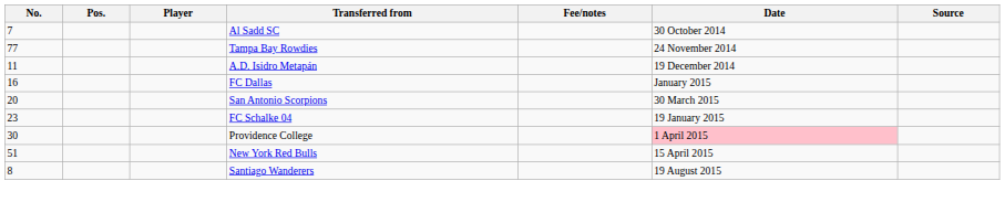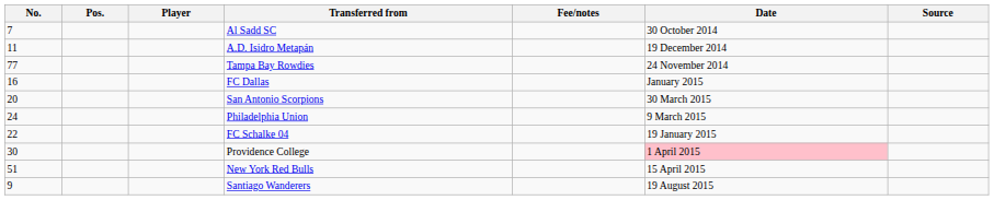rows swapped: Tampa Bay Rowdies <-> A.D. Isidro Metapán
+ row: 24 | Philadelphia Union | 9 March 2015
FC Schalke 04 | No.: 23 -> 22
Santiago Wanderers | No.: 8 -> 9
